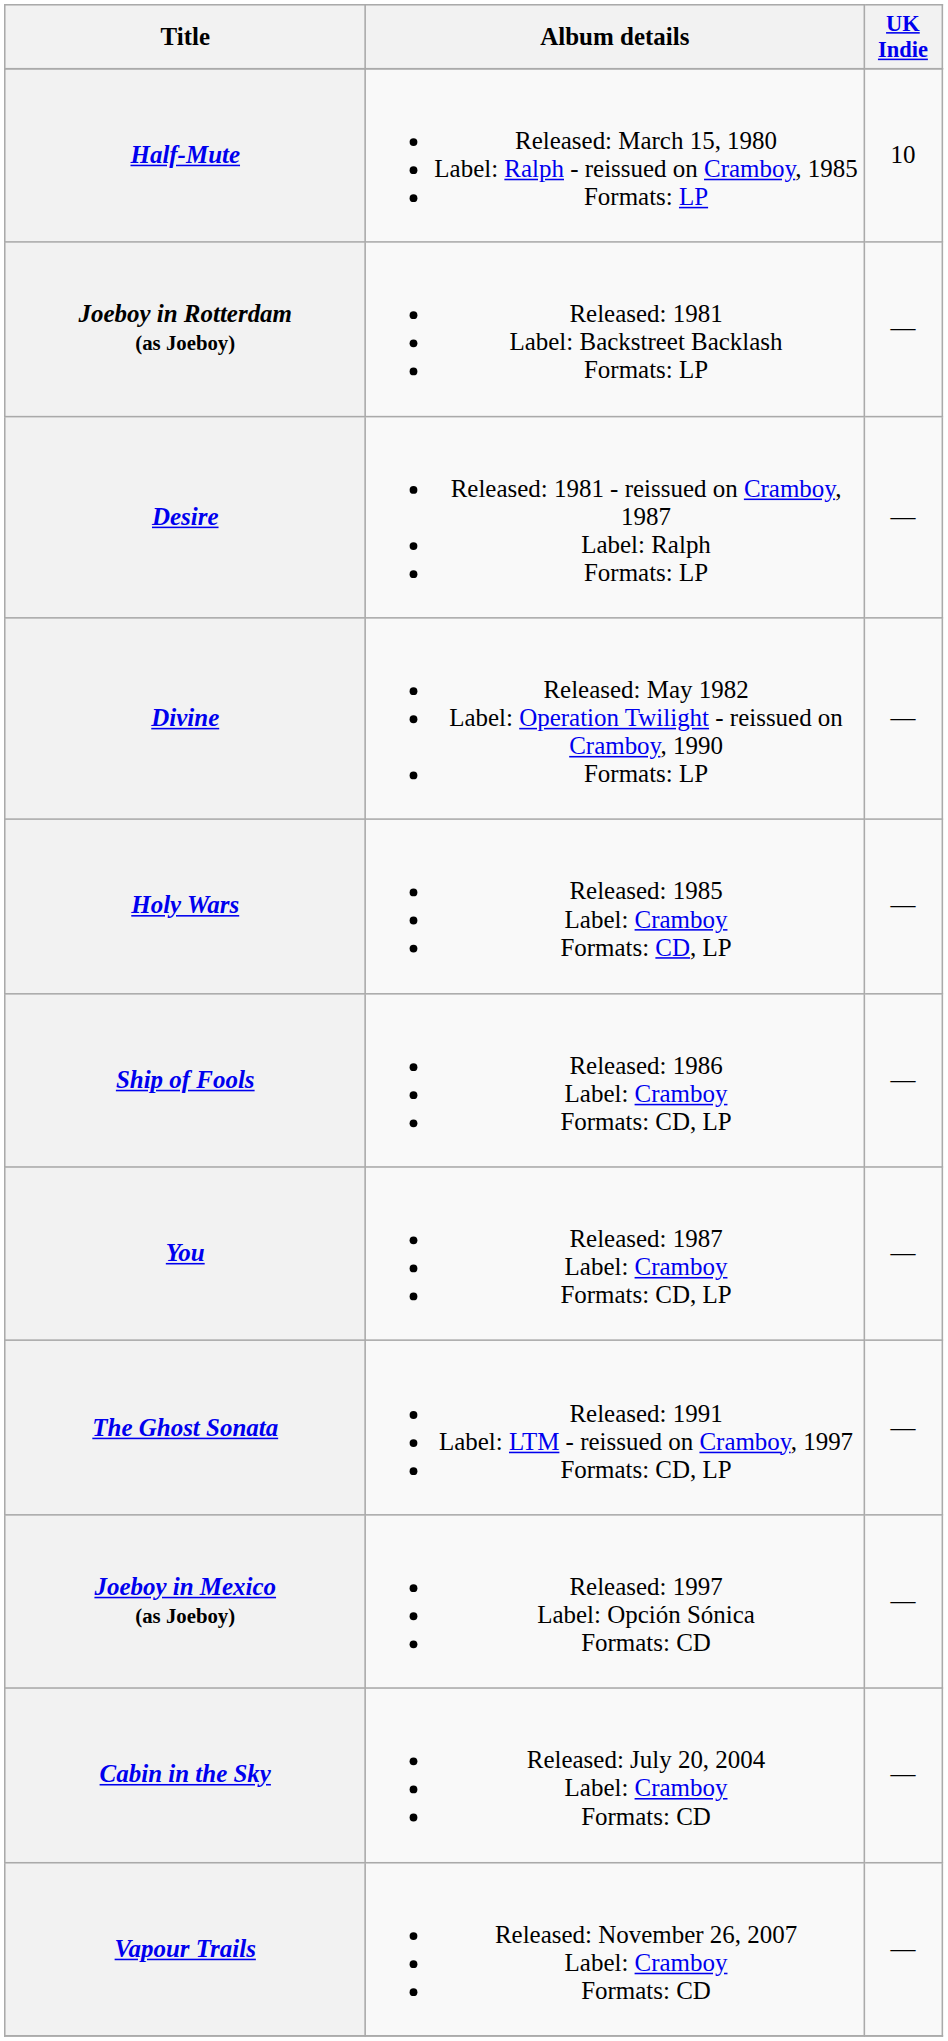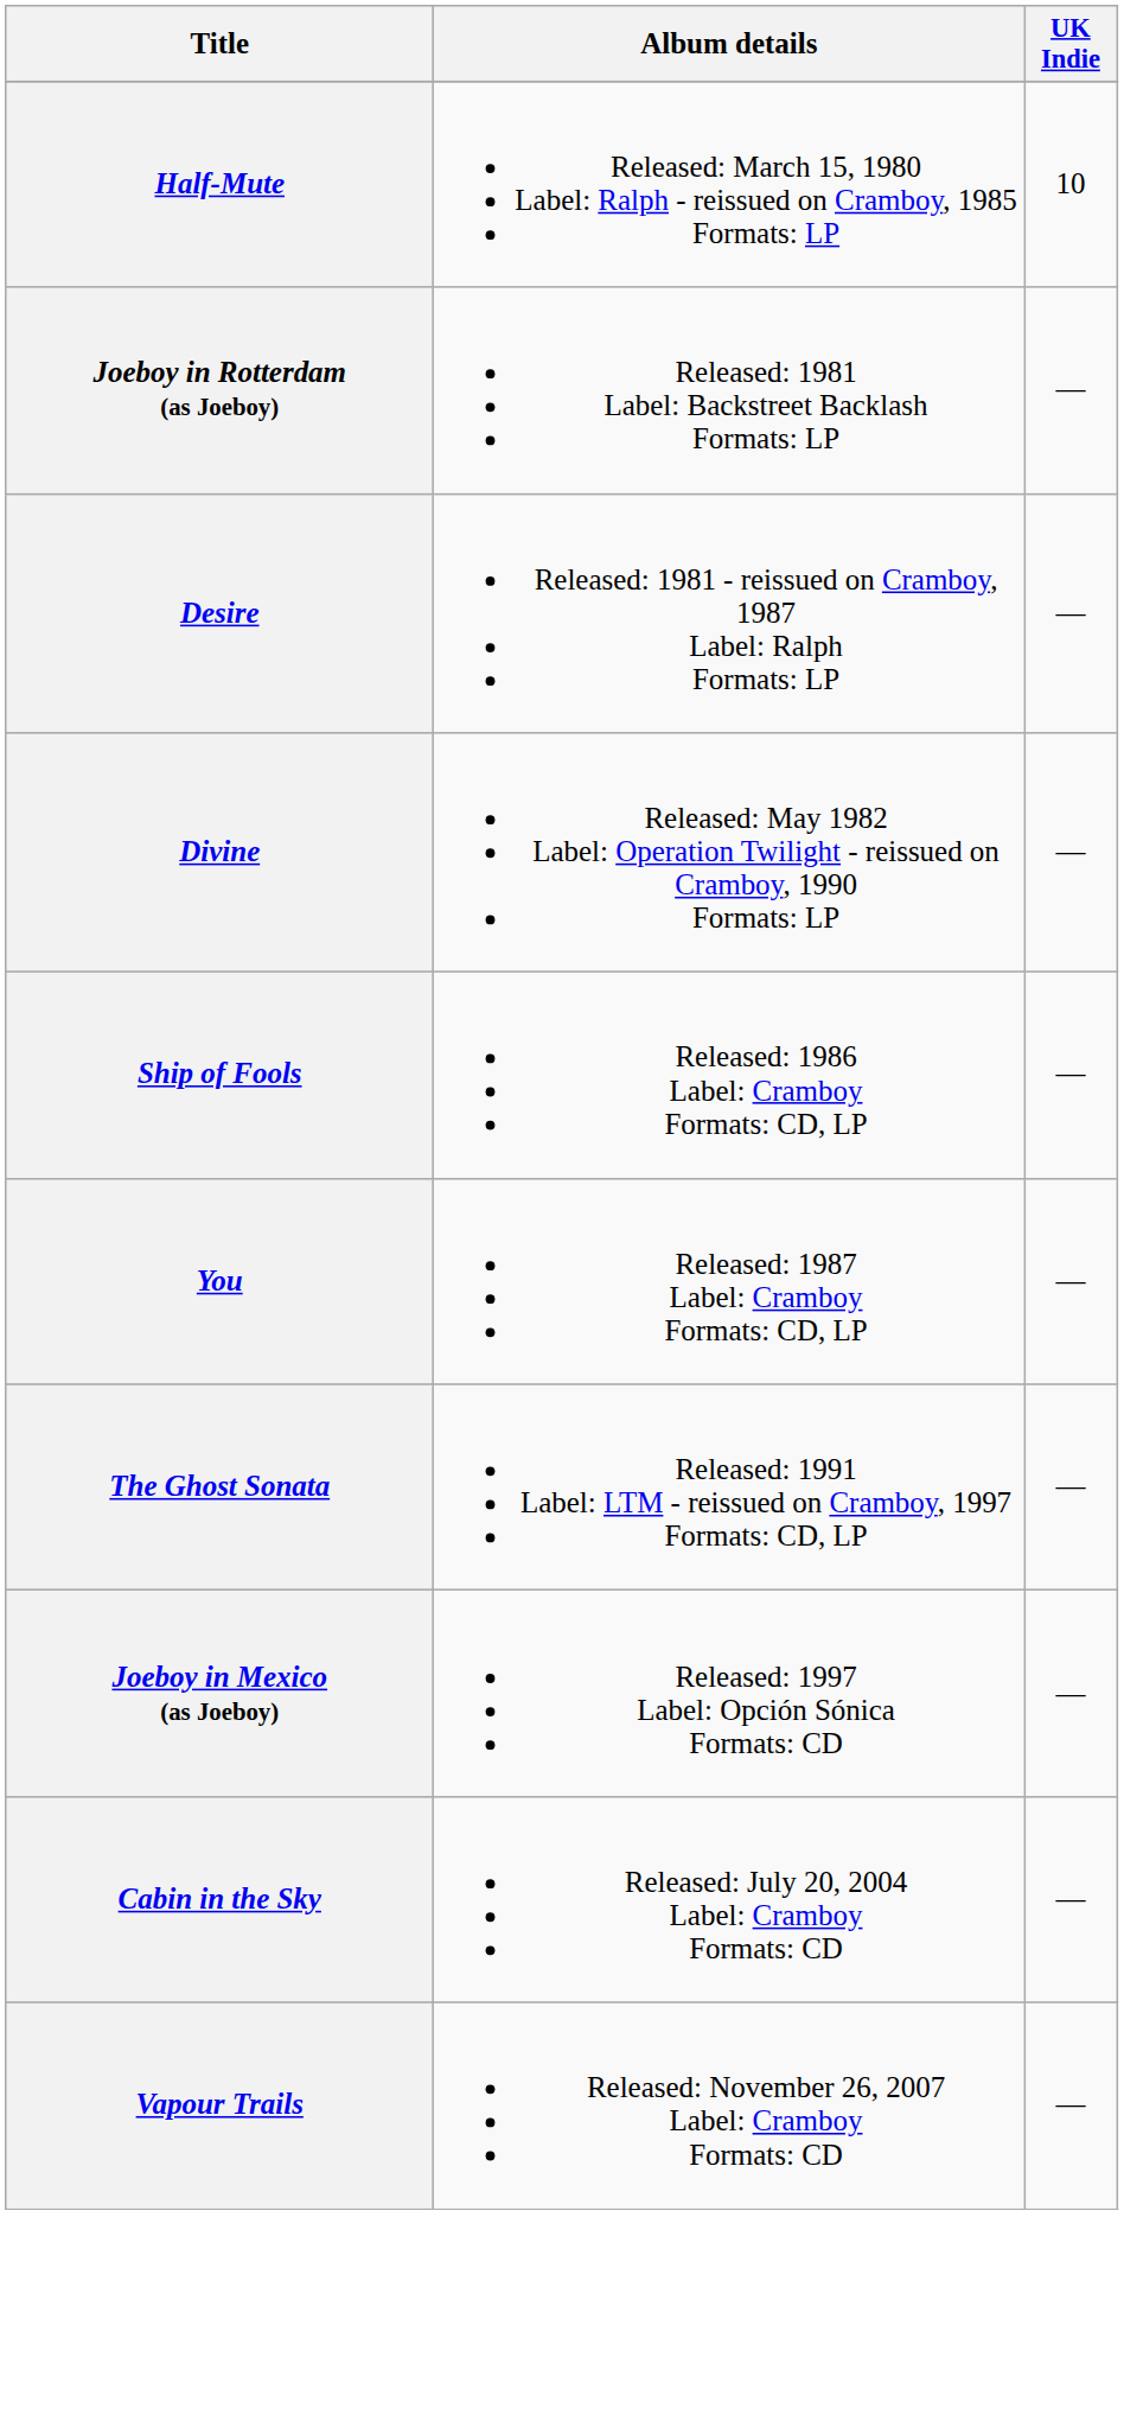- row: Holy Wars | Released: 1985 Label: Cramboy Formats: CD, LP | —
